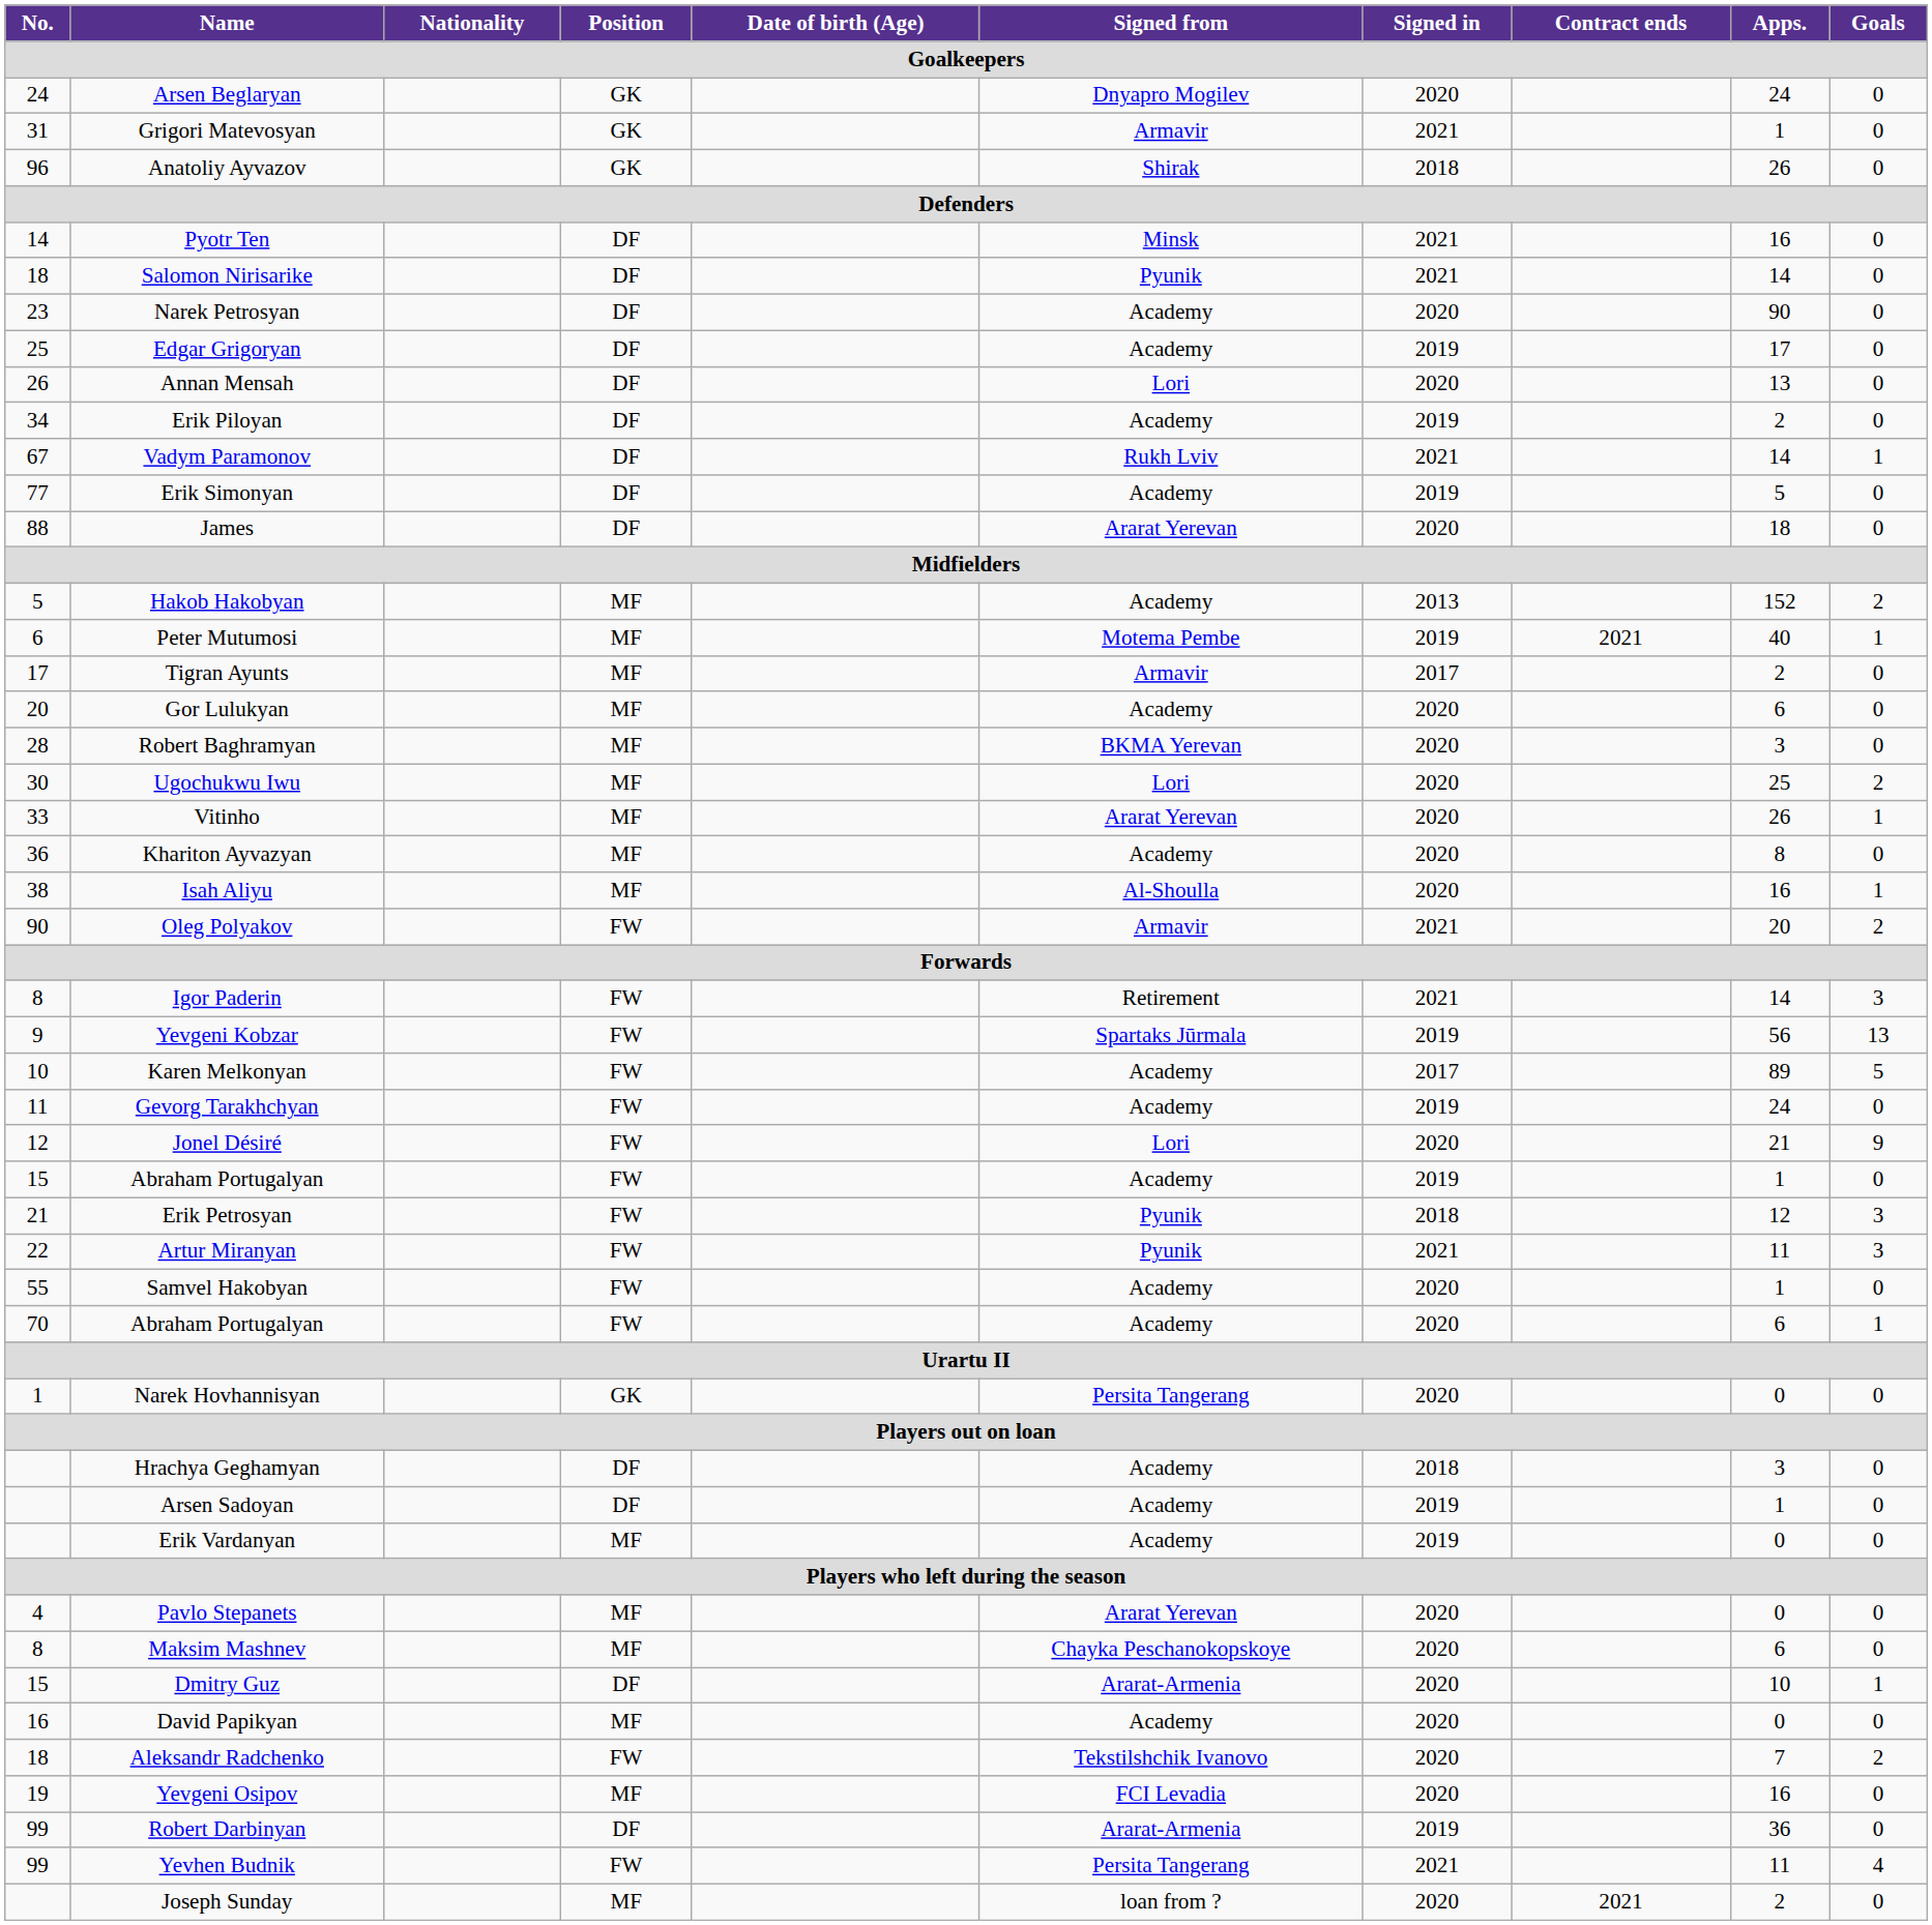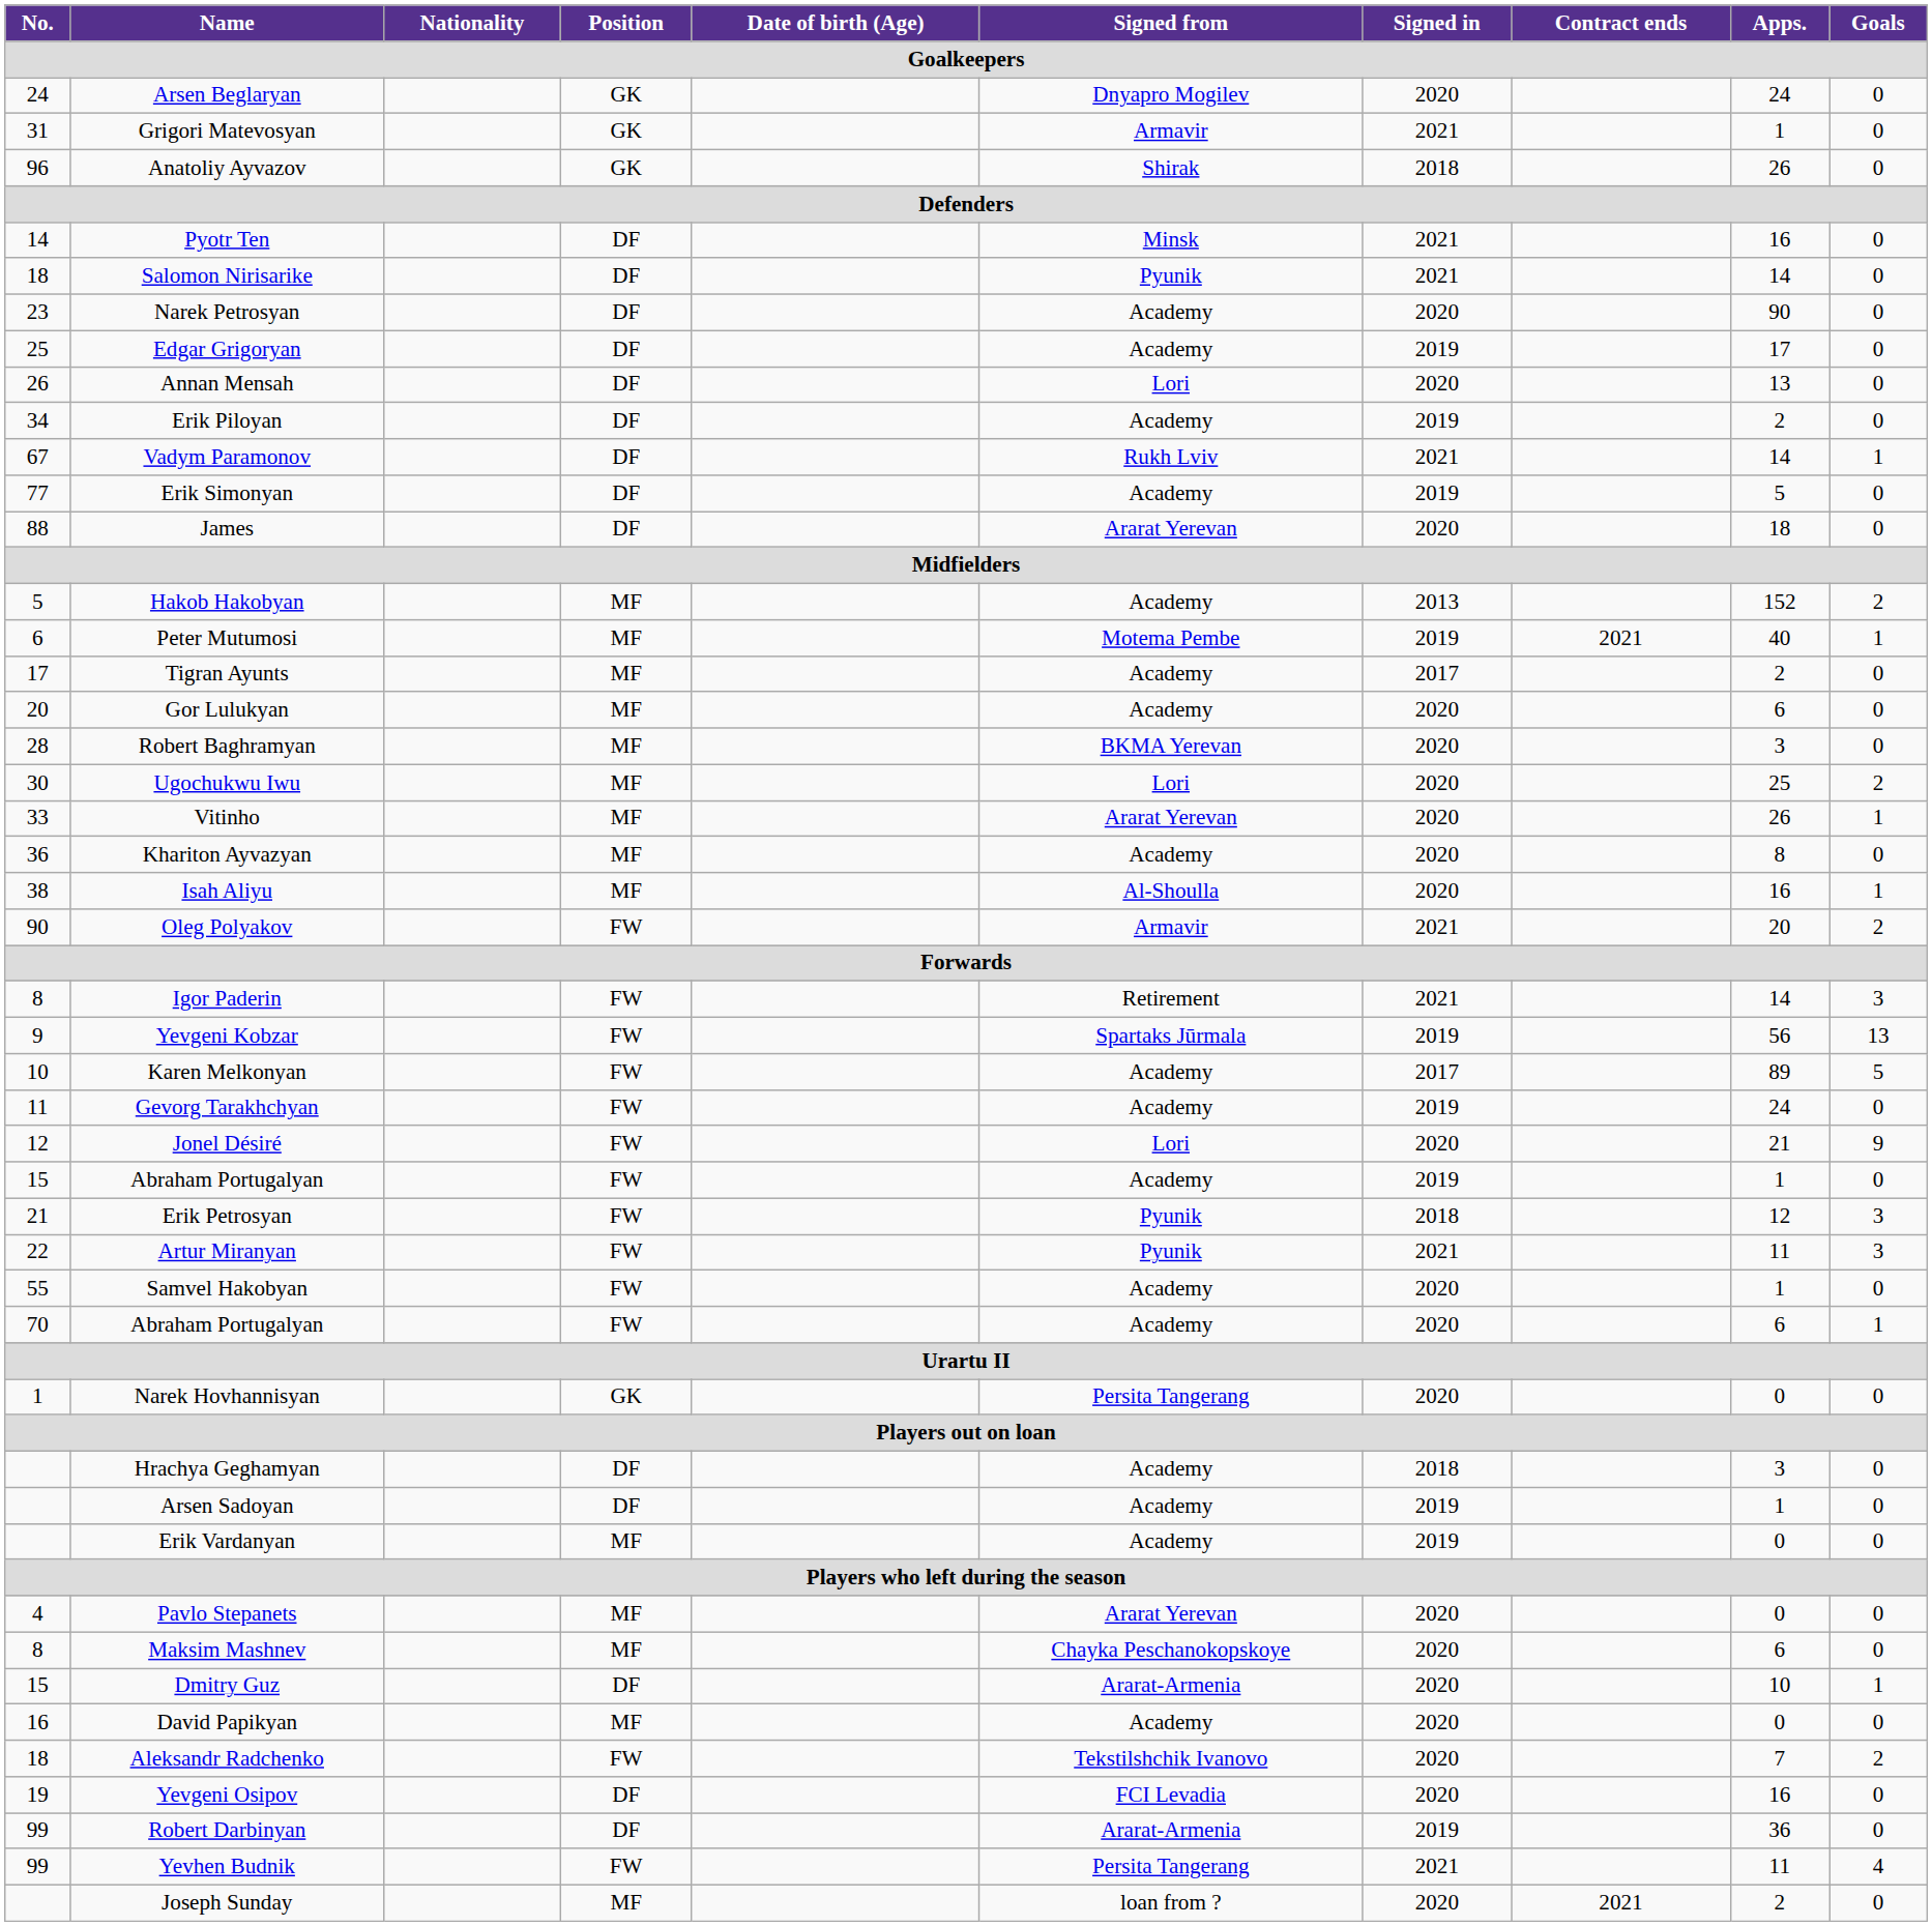Tigran Ayunts | Signed from: Armavir -> Academy
Yevgeni Osipov | Position: MF -> DF
